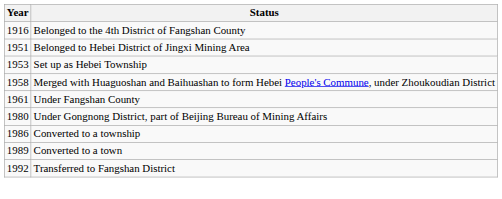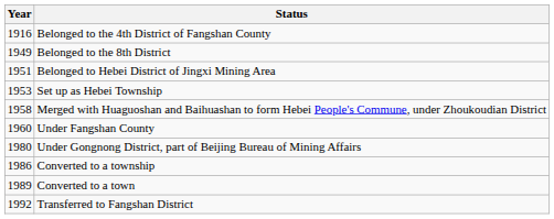+ row: 1949 | Belonged to the 8th District
Under Fangshan County | Year: 1961 -> 1960
